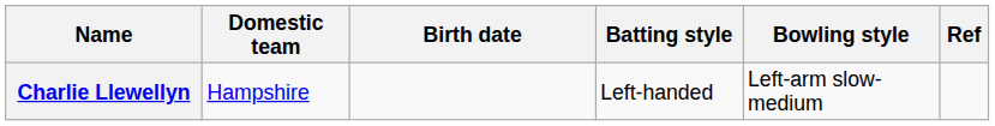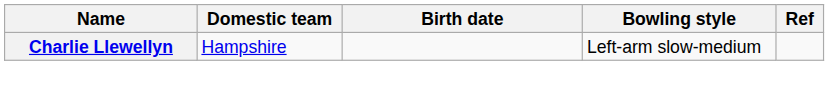- column: Batting style | Left-handed
